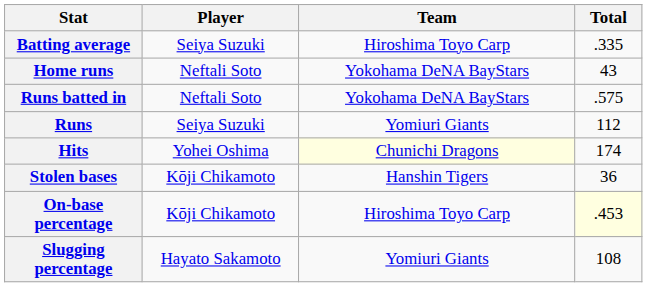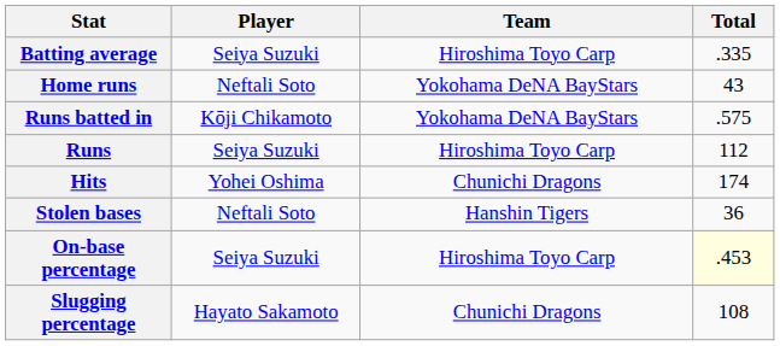Runs batted in | Player: Neftali Soto -> Kōji Chikamoto
Runs | Team: Yomiuri Giants -> Hiroshima Toyo Carp
Hits | Team: lightyellow background -> no background
Stolen bases | Player: Kōji Chikamoto -> Neftali Soto
On-base percentage | Player: Kōji Chikamoto -> Seiya Suzuki
Slugging percentage | Team: Yomiuri Giants -> Chunichi Dragons
